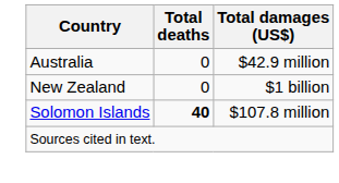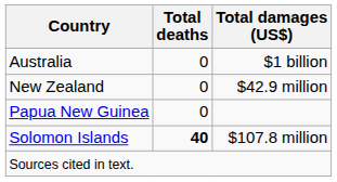Australia | Total damages (US$): $42.9 million -> $1 billion
New Zealand | Total damages (US$): $1 billion -> $42.9 million
+ row: Papua New Guinea | 0
